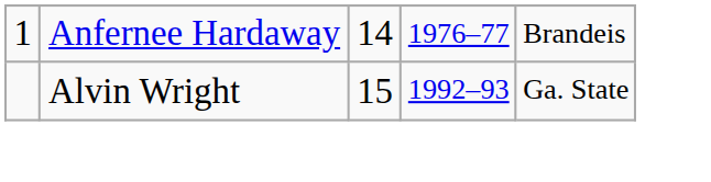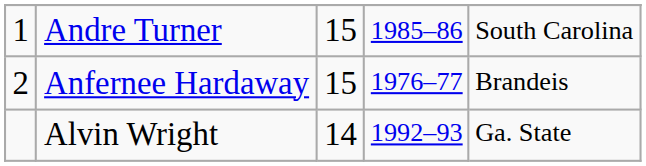+ row: 1 | Andre Turner | 15 | 1985–86 | South Carolina
Anfernee Hardaway | column 1: 1 -> 2
Anfernee Hardaway | column 3: 14 -> 15
Alvin Wright | column 3: 15 -> 14
